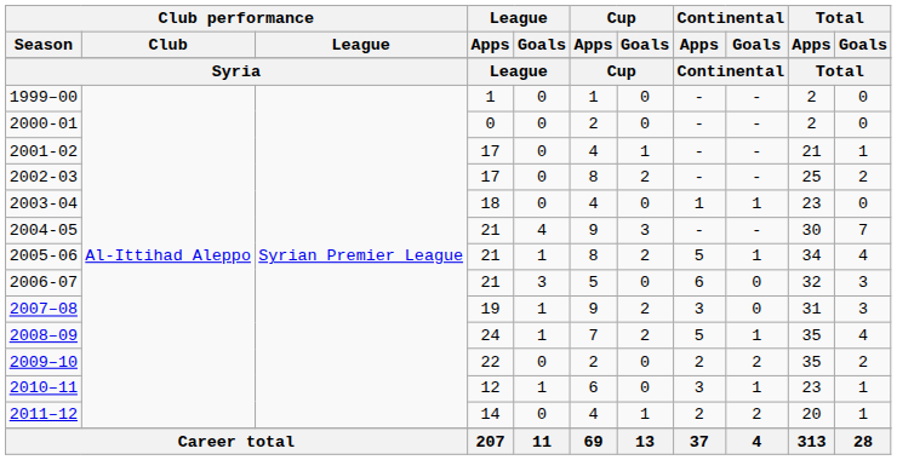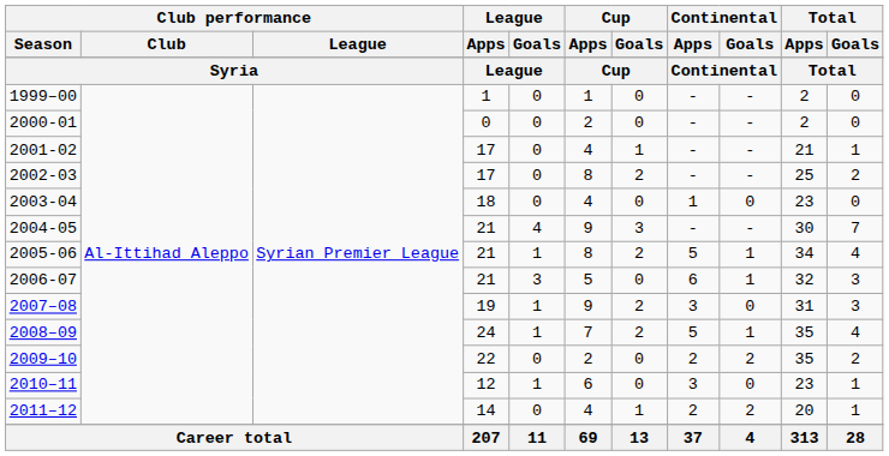2003-04 | Continental / Goals: 1 -> 0
2006-07 | Continental / Goals: 0 -> 1
2010–11 | Continental / Goals: 1 -> 0
